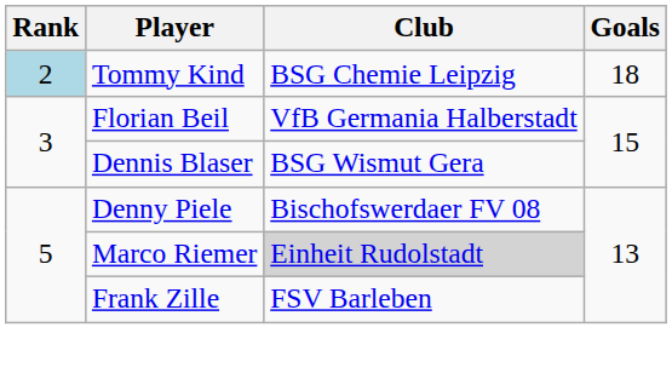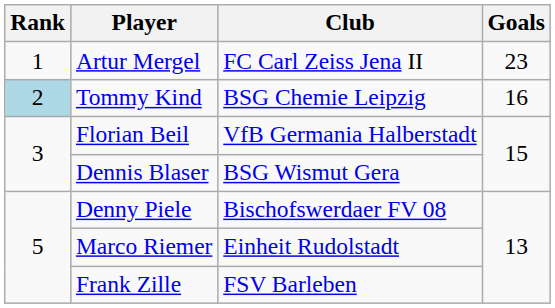+ row: 1 | Artur Mergel | FC Carl Zeiss Jena II | 23
Tommy Kind | Goals: 18 -> 16
Marco Riemer | Club: lightgrey background -> no background
